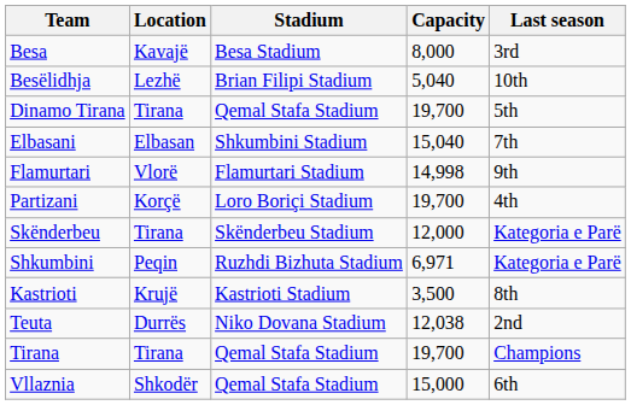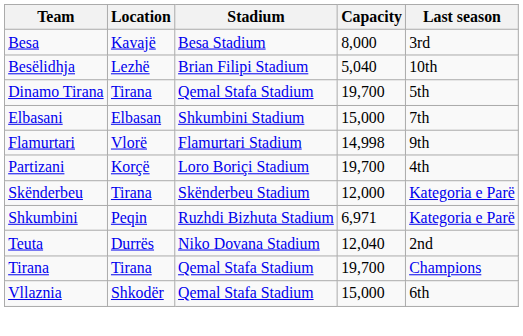Elbasani | Capacity: 15,040 -> 15,000
- row: Kastrioti | Krujë | Kastrioti Stadium | 3,500 | 8th
Teuta | Capacity: 12,038 -> 12,040
